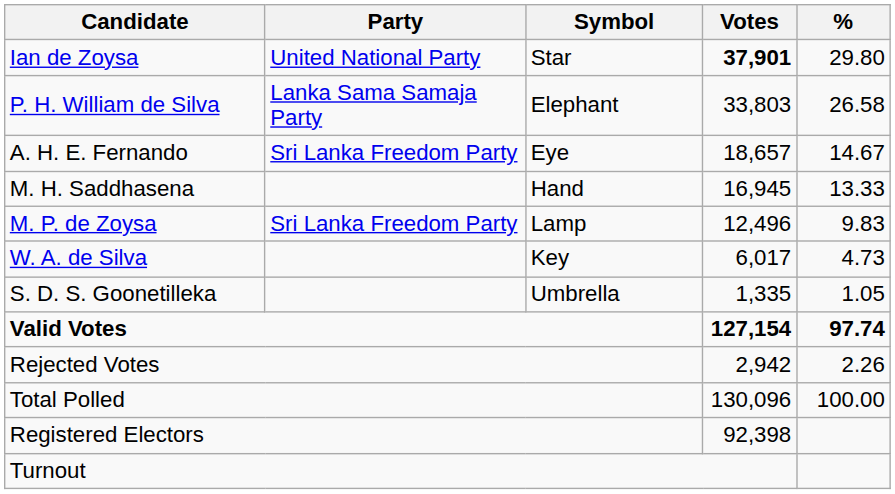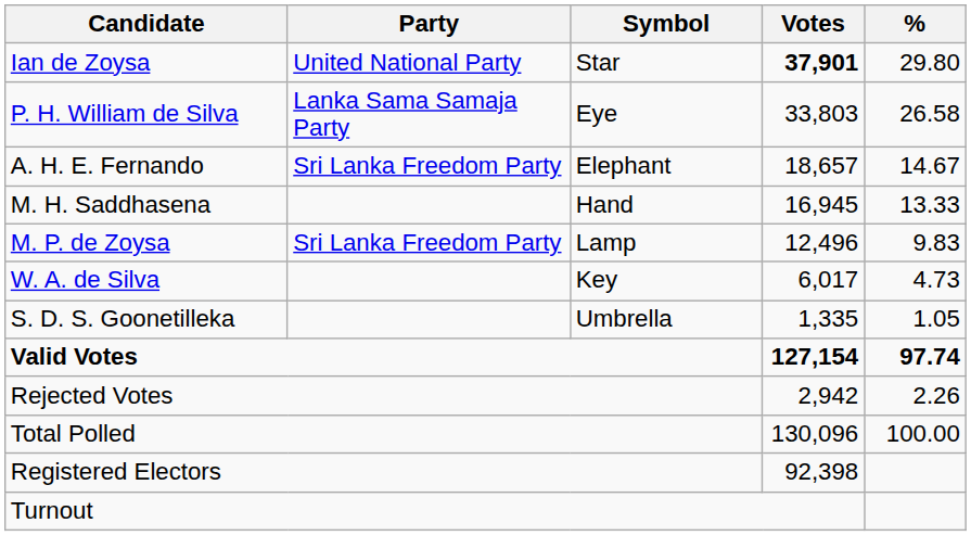P. H. William de Silva | Symbol: Elephant -> Eye
A. H. E. Fernando | Symbol: Eye -> Elephant
